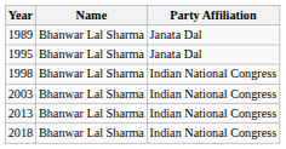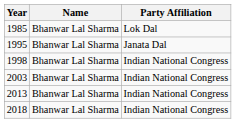+ row: 1985 | Bhanwar Lal Sharma | Lok Dal
- row: 1989 | Bhanwar Lal Sharma | Janata Dal
